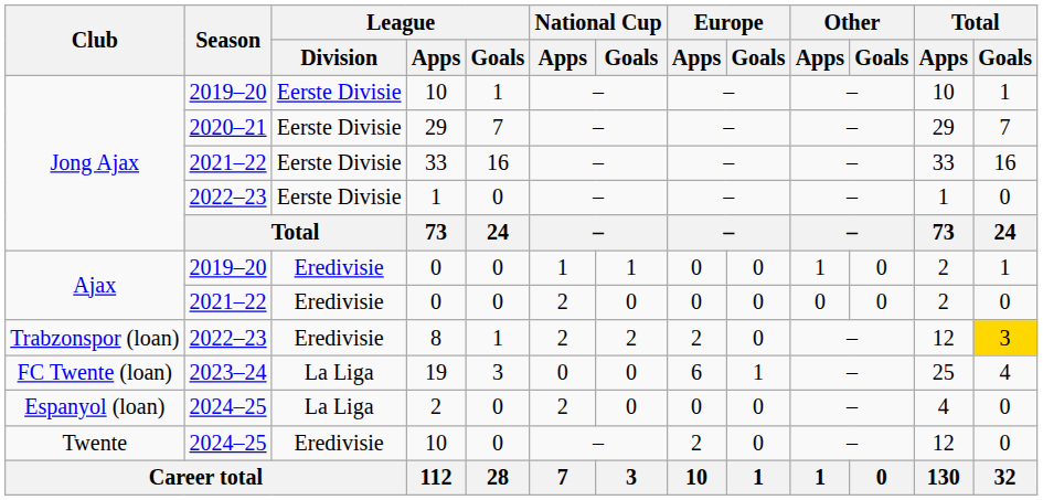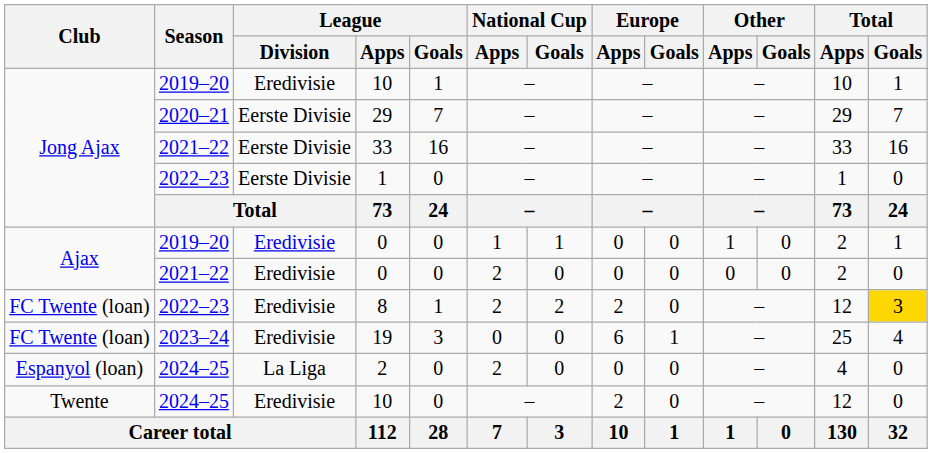2019–20 / 10 | League / Division: Eerste Divisie -> Eredivisie
8 | Club: Trabzonspor (loan) -> FC Twente (loan)
19 | League / Division: La Liga -> Eredivisie
